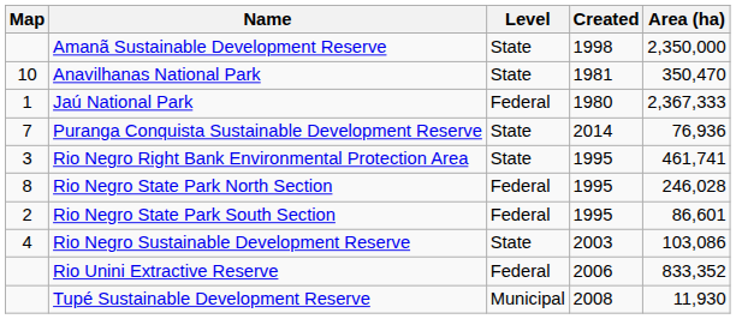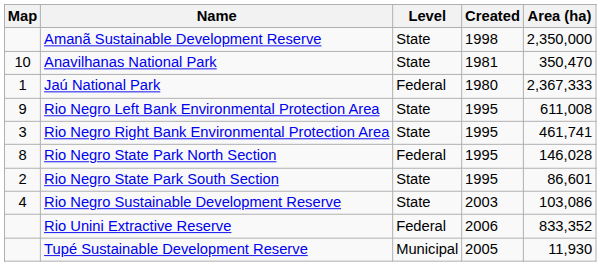- row: 7 | Puranga Conquista Sustainable Development Reserve | State | 2014 | 76,936
+ row: 9 | Rio Negro Left Bank Environmental Protection Area | State | 1995 | 611,008
Rio Negro State Park North Section | Area (ha): 246,028 -> 146,028
Rio Negro State Park South Section | Level: Federal -> State
Tupé Sustainable Development Reserve | Created: 2008 -> 2005
